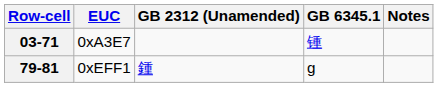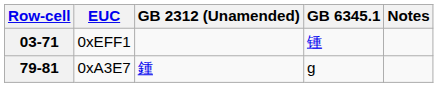03-71 | EUC: 0xA3E7 -> 0xEFF1
79-81 | EUC: 0xEFF1 -> 0xA3E7
